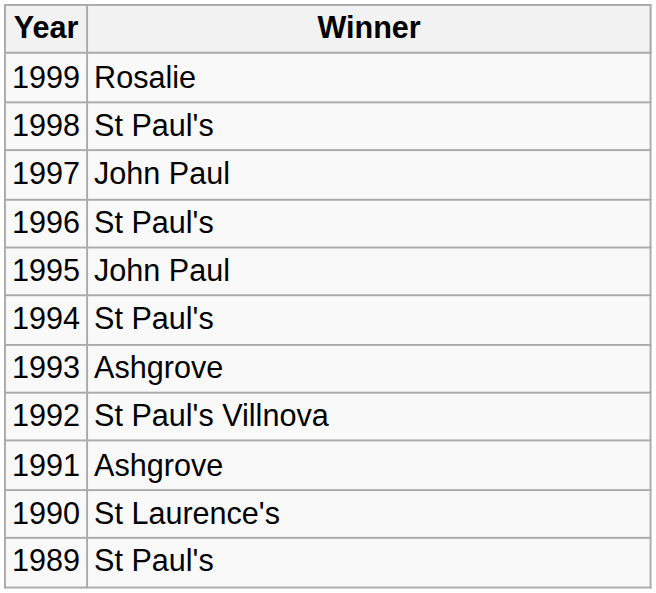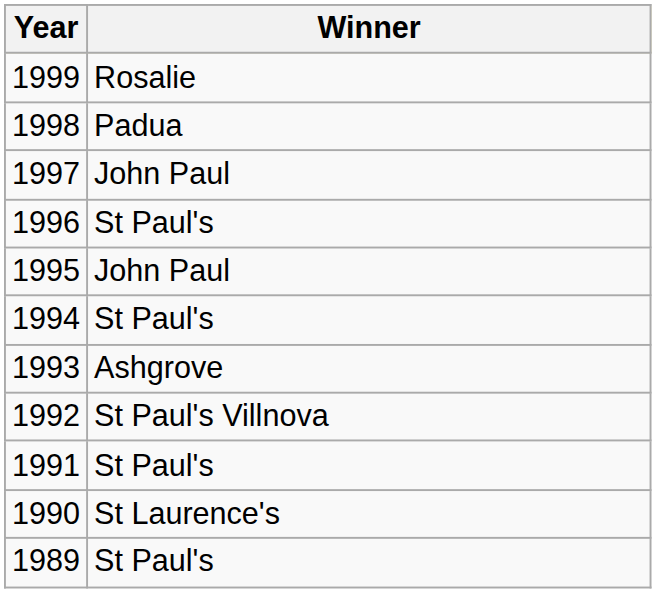1998 | Winner: St Paul's -> Padua
1991 | Winner: Ashgrove -> St Paul's
